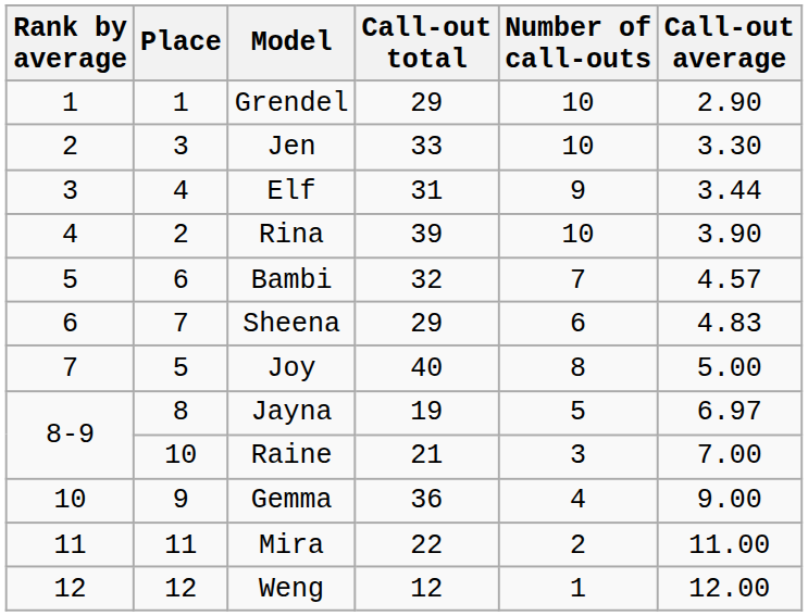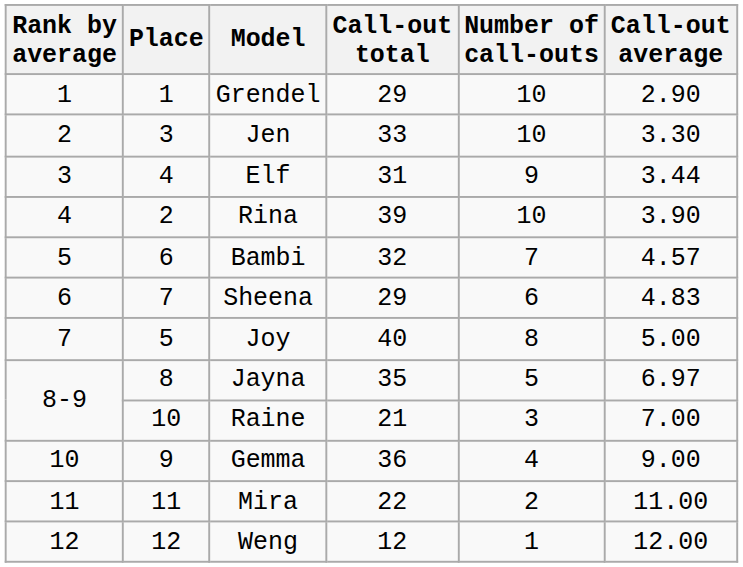Jayna | Call-out total: 19 -> 35
